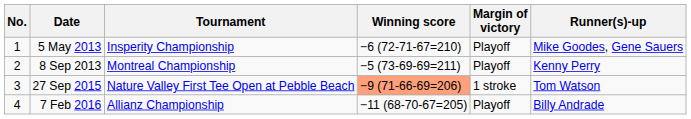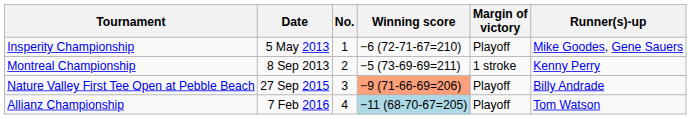columns swapped: No. <-> Tournament
8 Sep 2013 | Margin of victory: Playoff -> 1 stroke
27 Sep 2015 | Margin of victory: 1 stroke -> Playoff
27 Sep 2015 | Runner(s)-up: Tom Watson -> Billy Andrade
7 Feb 2016 | Winning score: no background -> lightblue background
7 Feb 2016 | Runner(s)-up: Billy Andrade -> Tom Watson
